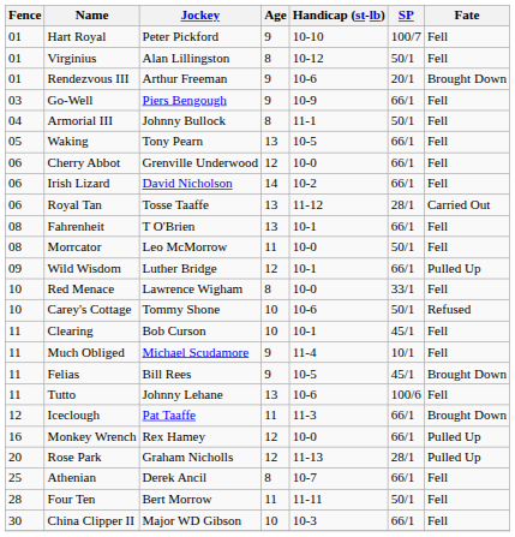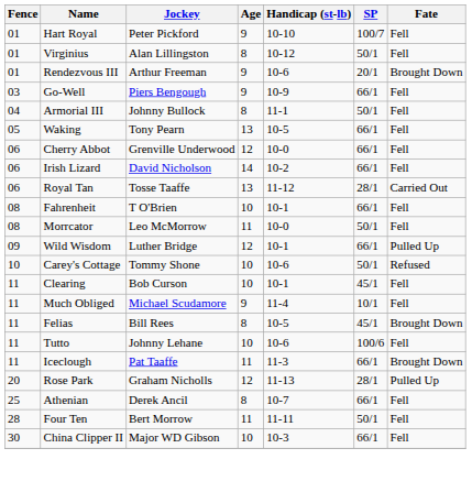Fahrenheit | Age: 13 -> 10
- row: 10 | Red Menace | Lawrence Wigham | 8 | 10-0 | 33/1 | Fell
Felias | Age: 9 -> 8
Tutto | Age: 13 -> 10
Iceclough | Fence: 12 -> 11
- row: 16 | Monkey Wrench | Rex Hamey | 12 | 10-0 | 66/1 | Pulled Up
